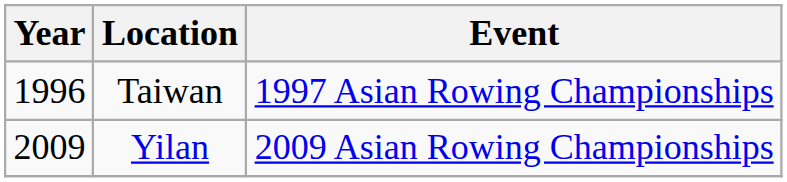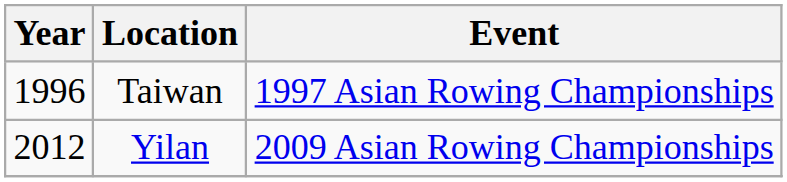Yilan | Year: 2009 -> 2012
